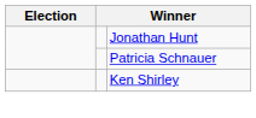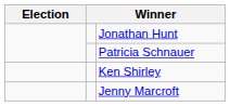+ row: Jenny Marcroft
